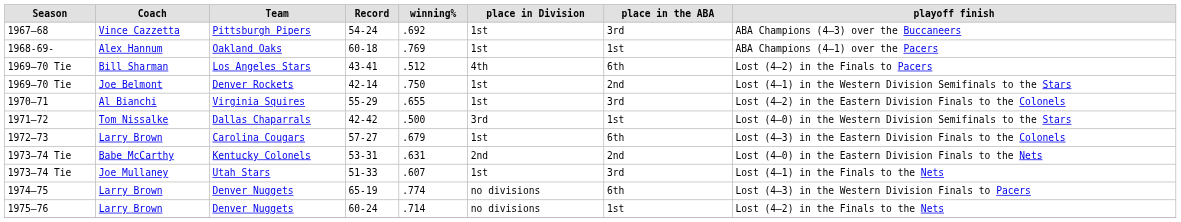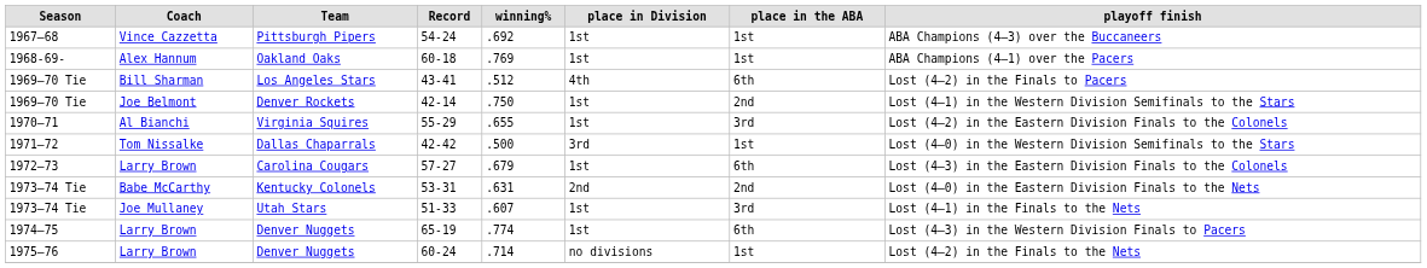Pittsburgh Pipers | place in the ABA: 3rd -> 1st
Denver Nuggets / 65-19 | place in Division: no divisions -> 1st
